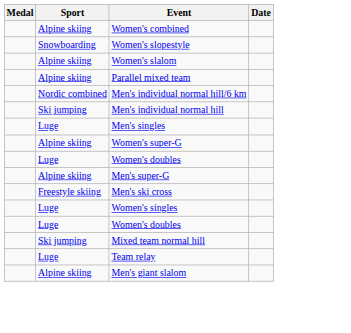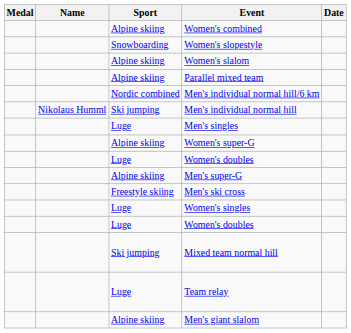+ column: Name | Nikolaus Humml
